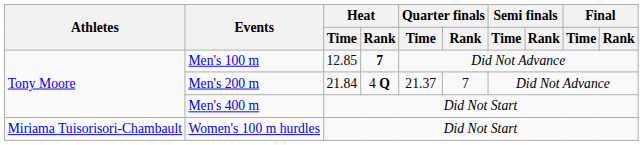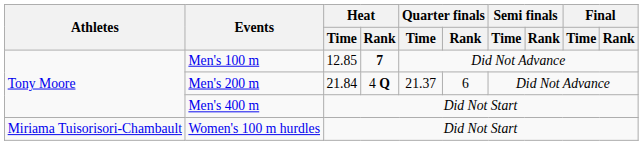Men's 200 m | Quarter finals / Rank: 7 -> 6
